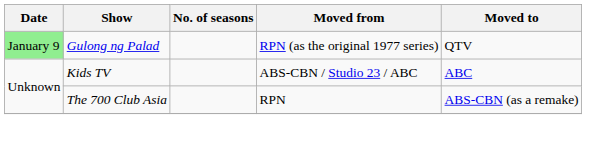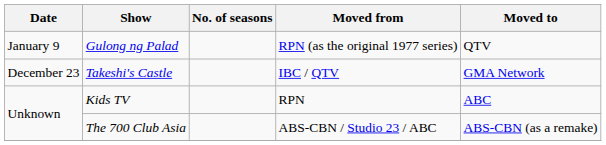Gulong ng Palad | Date: lightgreen background -> no background
+ row: December 23 | Takeshi's Castle | IBC / QTV | GMA Network
Kids TV | Moved from: ABS-CBN / Studio 23 / ABC -> RPN
The 700 Club Asia | Moved from: RPN -> ABS-CBN / Studio 23 / ABC
